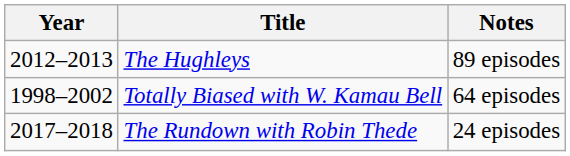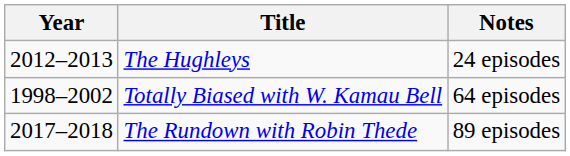The Hughleys | Notes: 89 episodes -> 24 episodes
The Rundown with Robin Thede | Notes: 24 episodes -> 89 episodes
